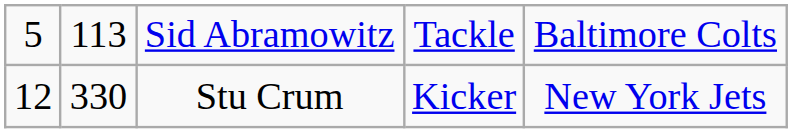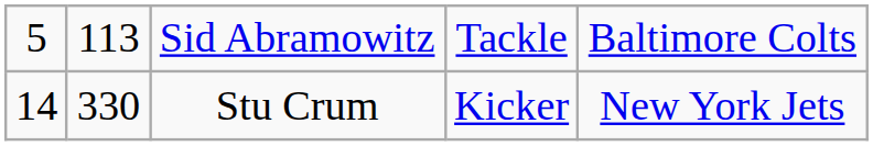Stu Crum | column 1: 12 -> 14
